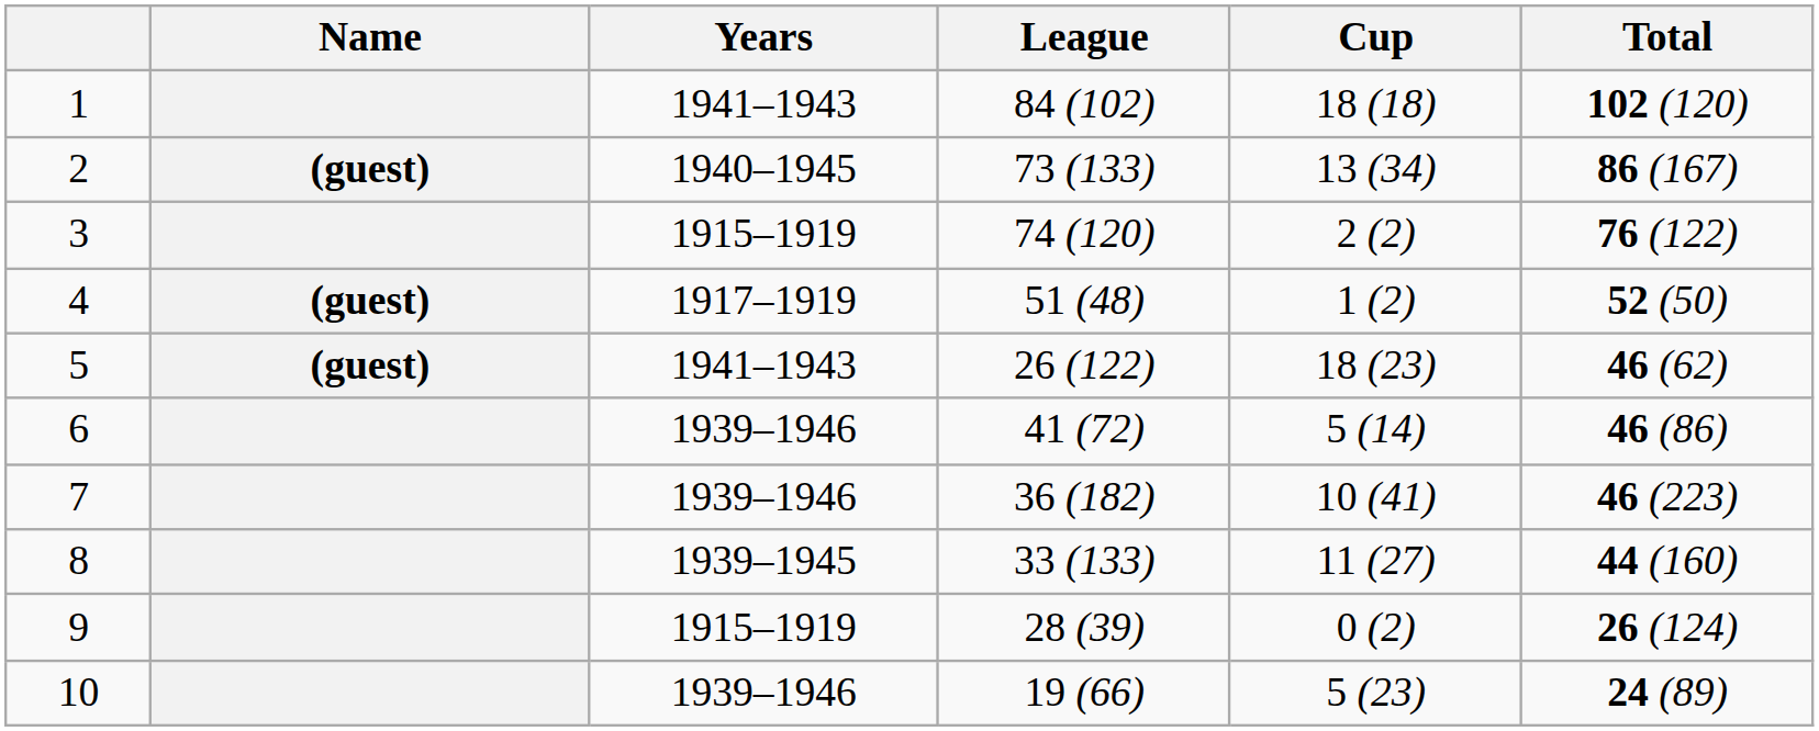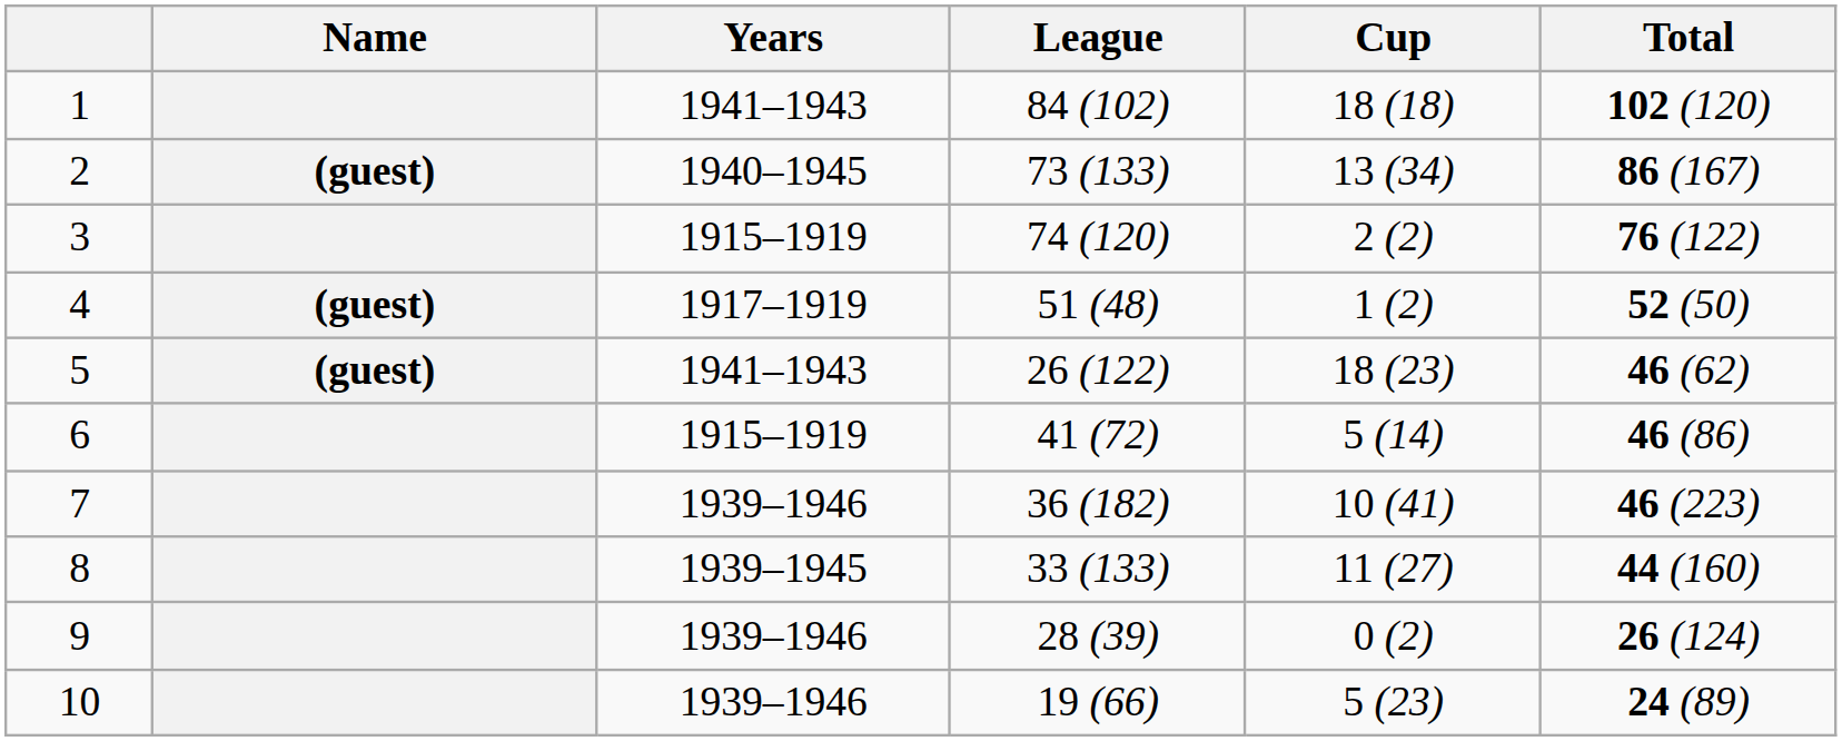6 | Years: 1939–1946 -> 1915–1919
9 | Years: 1915–1919 -> 1939–1946
